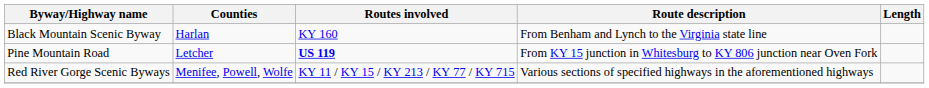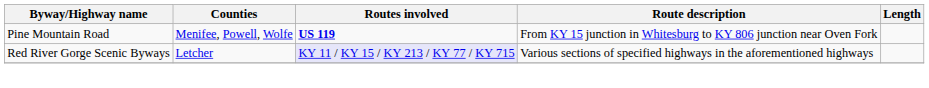- row: Black Mountain Scenic Byway | Harlan | KY 160 | From Benham and Lynch to the Virginia state line
Pine Mountain Road | Counties: Letcher -> Menifee, Powell, Wolfe
Red River Gorge Scenic Byways | Counties: Menifee, Powell, Wolfe -> Letcher
Red River Gorge Scenic Byways | Routes involved: no background -> lavender background
